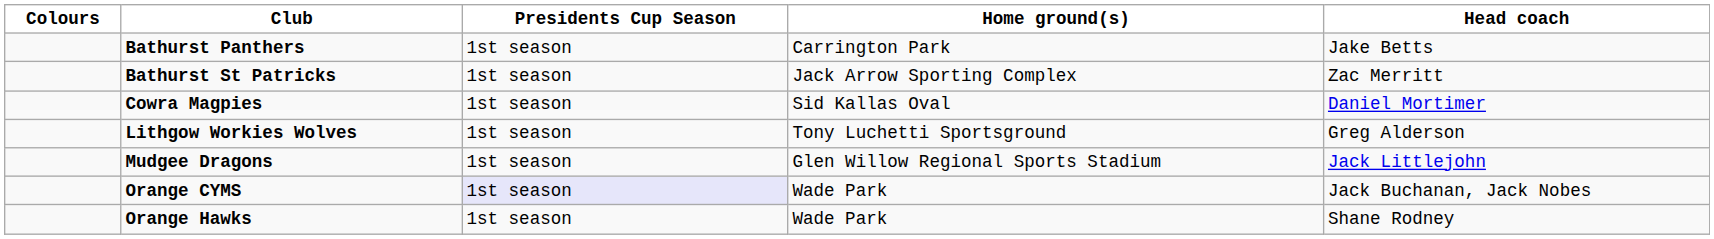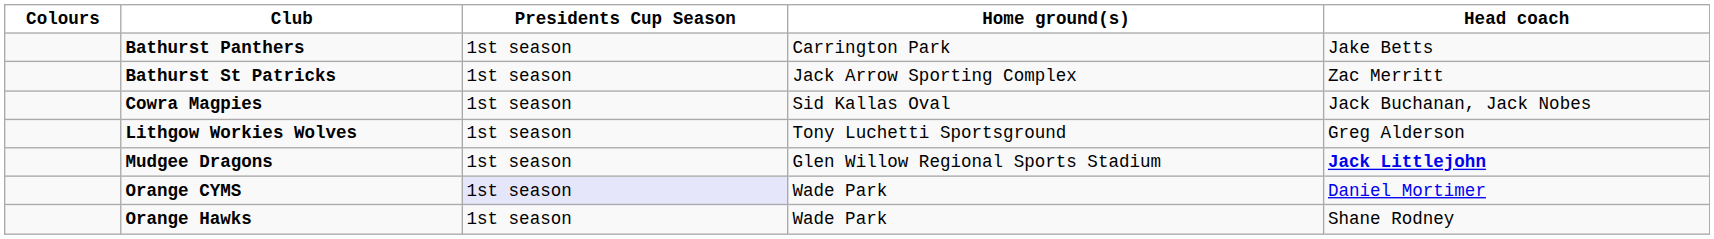Cowra Magpies | Head coach: Daniel Mortimer -> Jack Buchanan, Jack Nobes
Mudgee Dragons | Head coach: normal -> bold
Orange CYMS | Head coach: Jack Buchanan, Jack Nobes -> Daniel Mortimer
